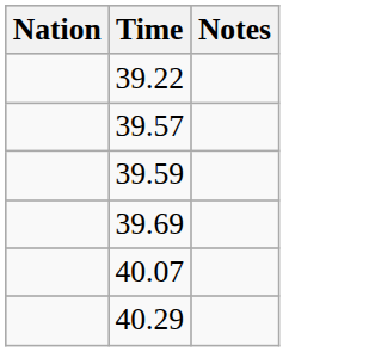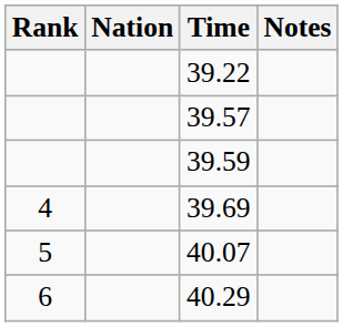+ column: Rank | 4 | 5 | 6
